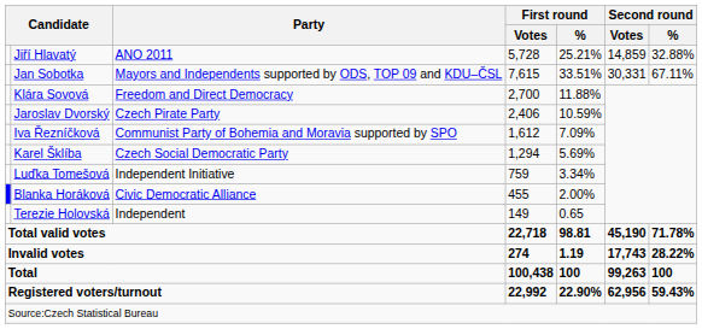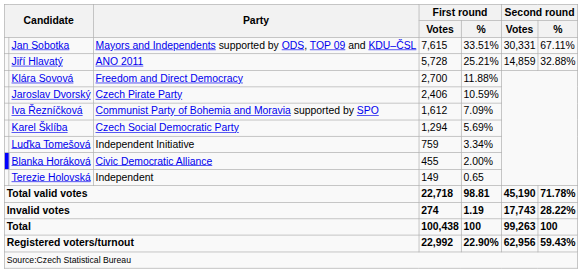rows swapped: Jan Sobotka <-> Jiří Hlavatý
